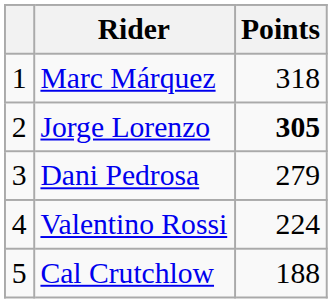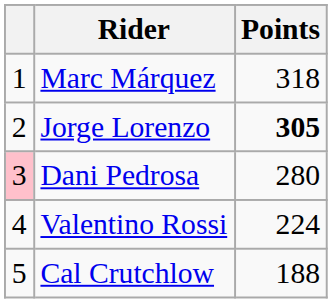Dani Pedrosa | column 1: no background -> pink background
Dani Pedrosa | Points: 279 -> 280
